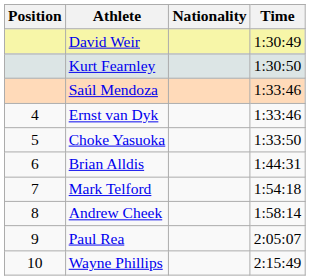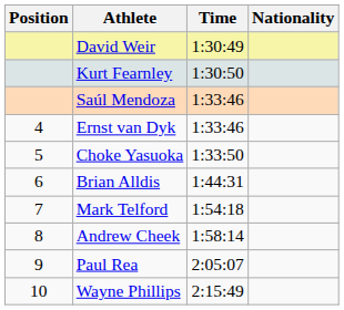columns swapped: Nationality <-> Time
